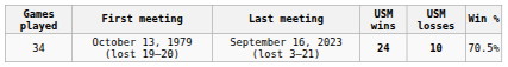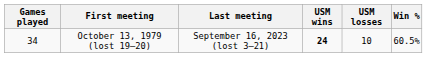October 13, 1979 (lost 19–20) | USM losses: bold -> normal
October 13, 1979 (lost 19–20) | Win %: 70.5% -> 60.5%
